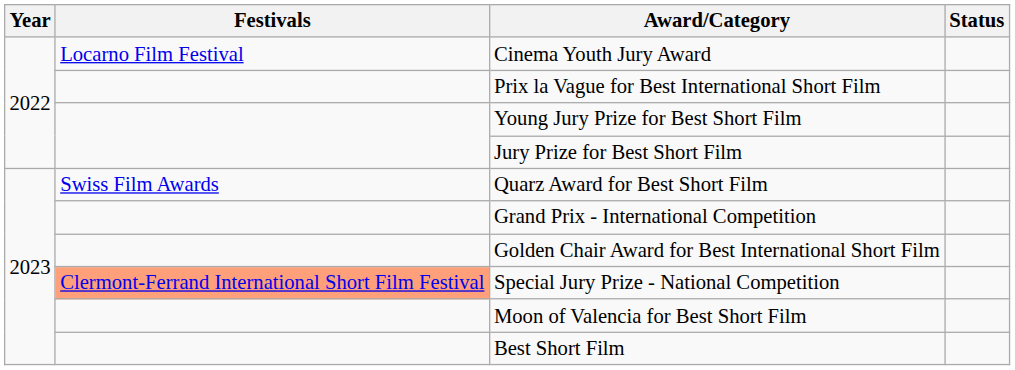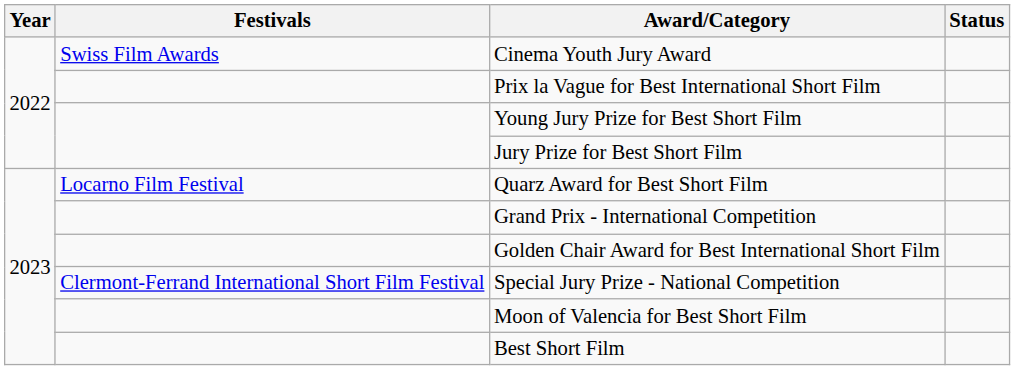Cinema Youth Jury Award | Festivals: Locarno Film Festival -> Swiss Film Awards
Quarz Award for Best Short Film | Festivals: Swiss Film Awards -> Locarno Film Festival
Special Jury Prize - National Competition | Festivals: lightsalmon background -> no background
